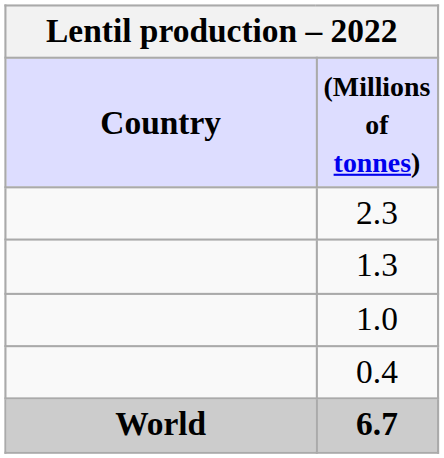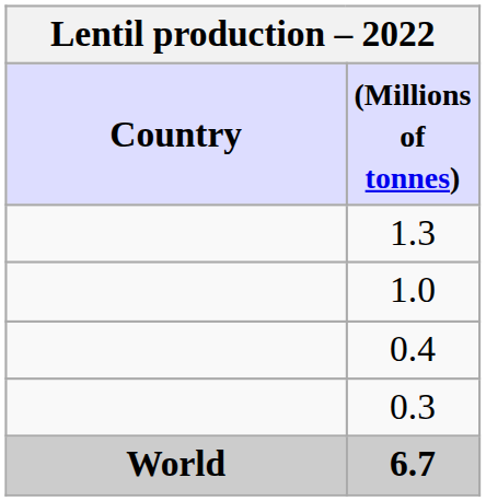- row: 2.3
+ row: 0.3
